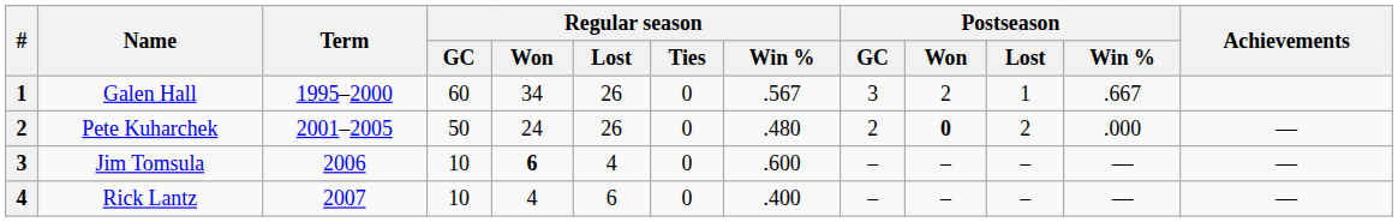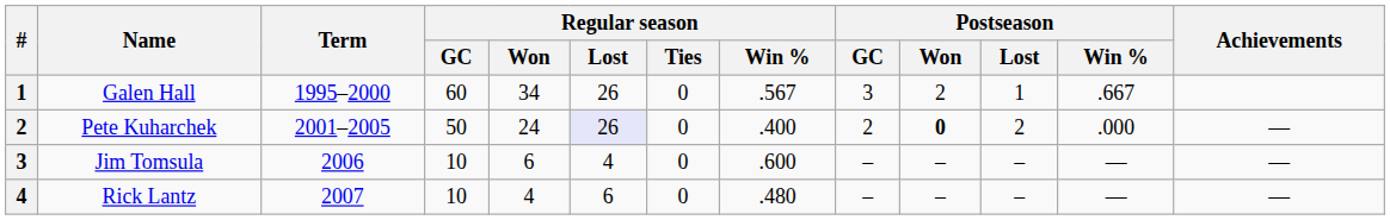Pete Kuharchek | Regular season / Lost: no background -> lavender background
Pete Kuharchek | Regular season / Win %: .480 -> .400
Jim Tomsula | Regular season / Won: bold -> normal
Rick Lantz | Regular season / Win %: .400 -> .480
